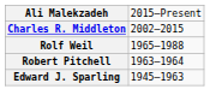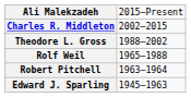+ row: Theodore L. Gross | 1988–2002
